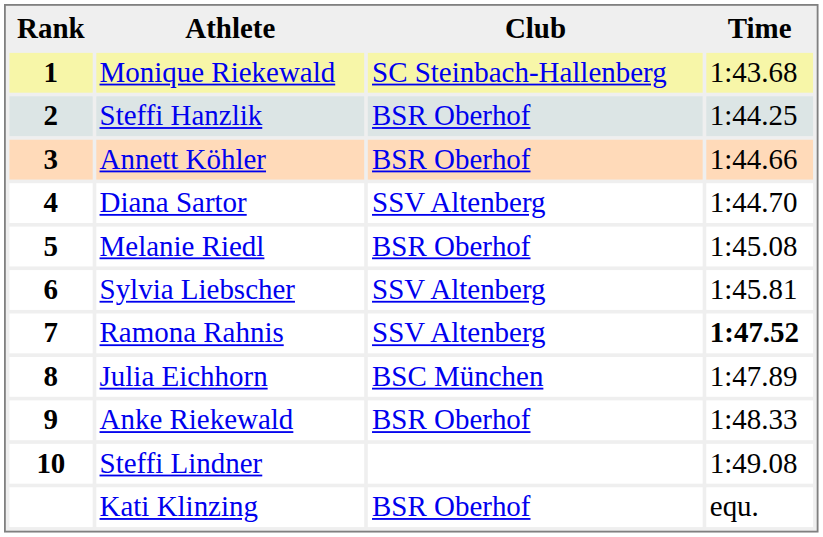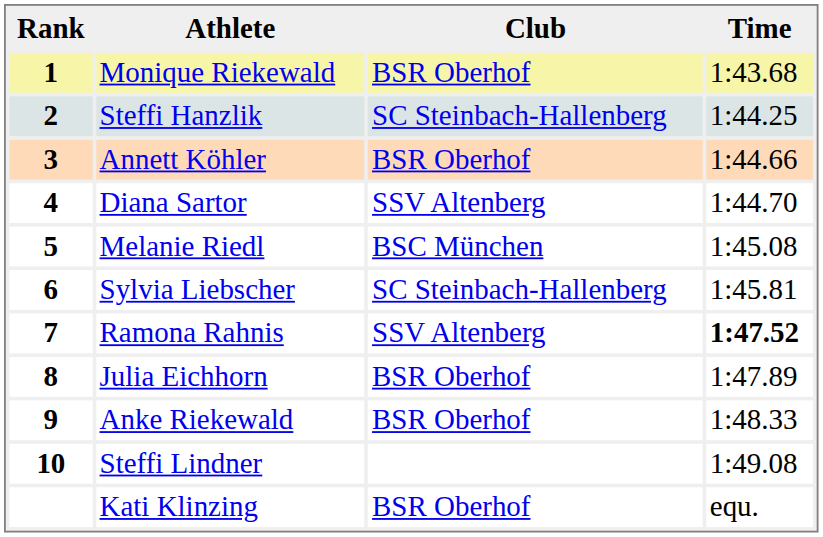Monique Riekewald | Club: SC Steinbach-Hallenberg -> BSR Oberhof
Steffi Hanzlik | Club: BSR Oberhof -> SC Steinbach-Hallenberg
Melanie Riedl | Club: BSR Oberhof -> BSC München
Sylvia Liebscher | Club: SSV Altenberg -> SC Steinbach-Hallenberg
Julia Eichhorn | Club: BSC München -> BSR Oberhof
